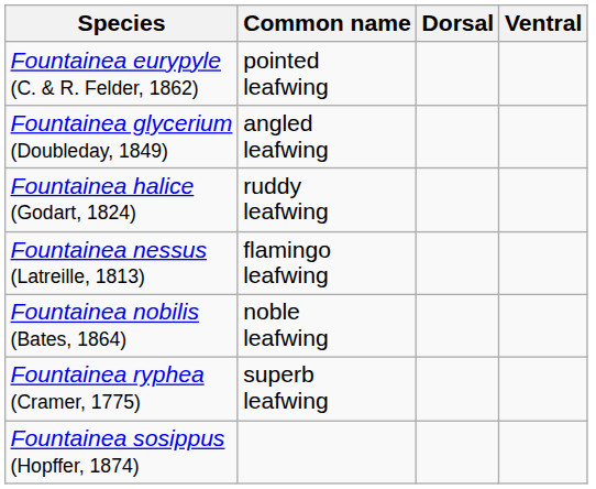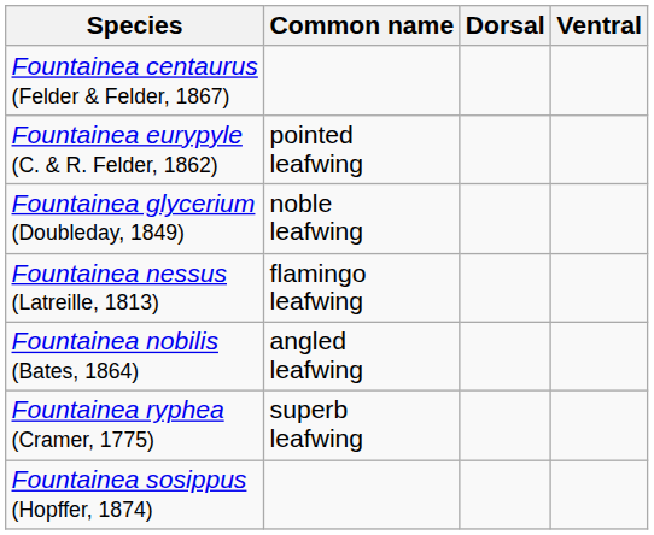+ row: Fountainea centaurus (Felder & Felder, 1867)
Fountainea glycerium (Doubleday, 1849) | Common name: angled leafwing -> noble leafwing
- row: Fountainea halice (Godart, 1824) | ruddy leafwing
Fountainea nobilis (Bates, 1864) | Common name: noble leafwing -> angled leafwing
